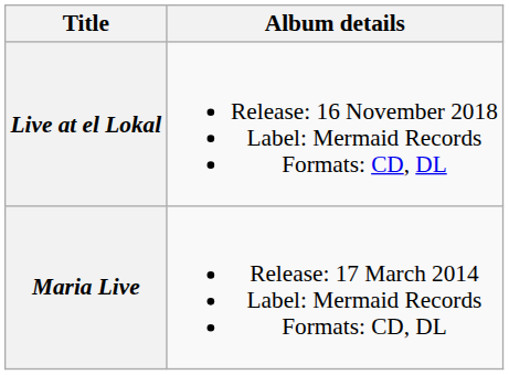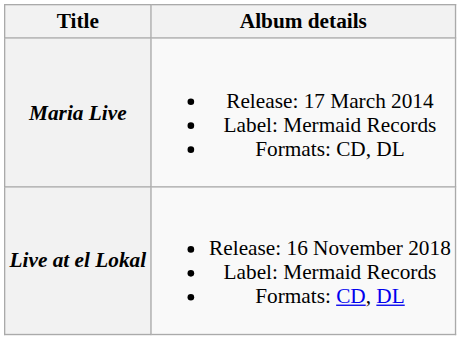rows swapped: Maria Live <-> Live at el Lokal
